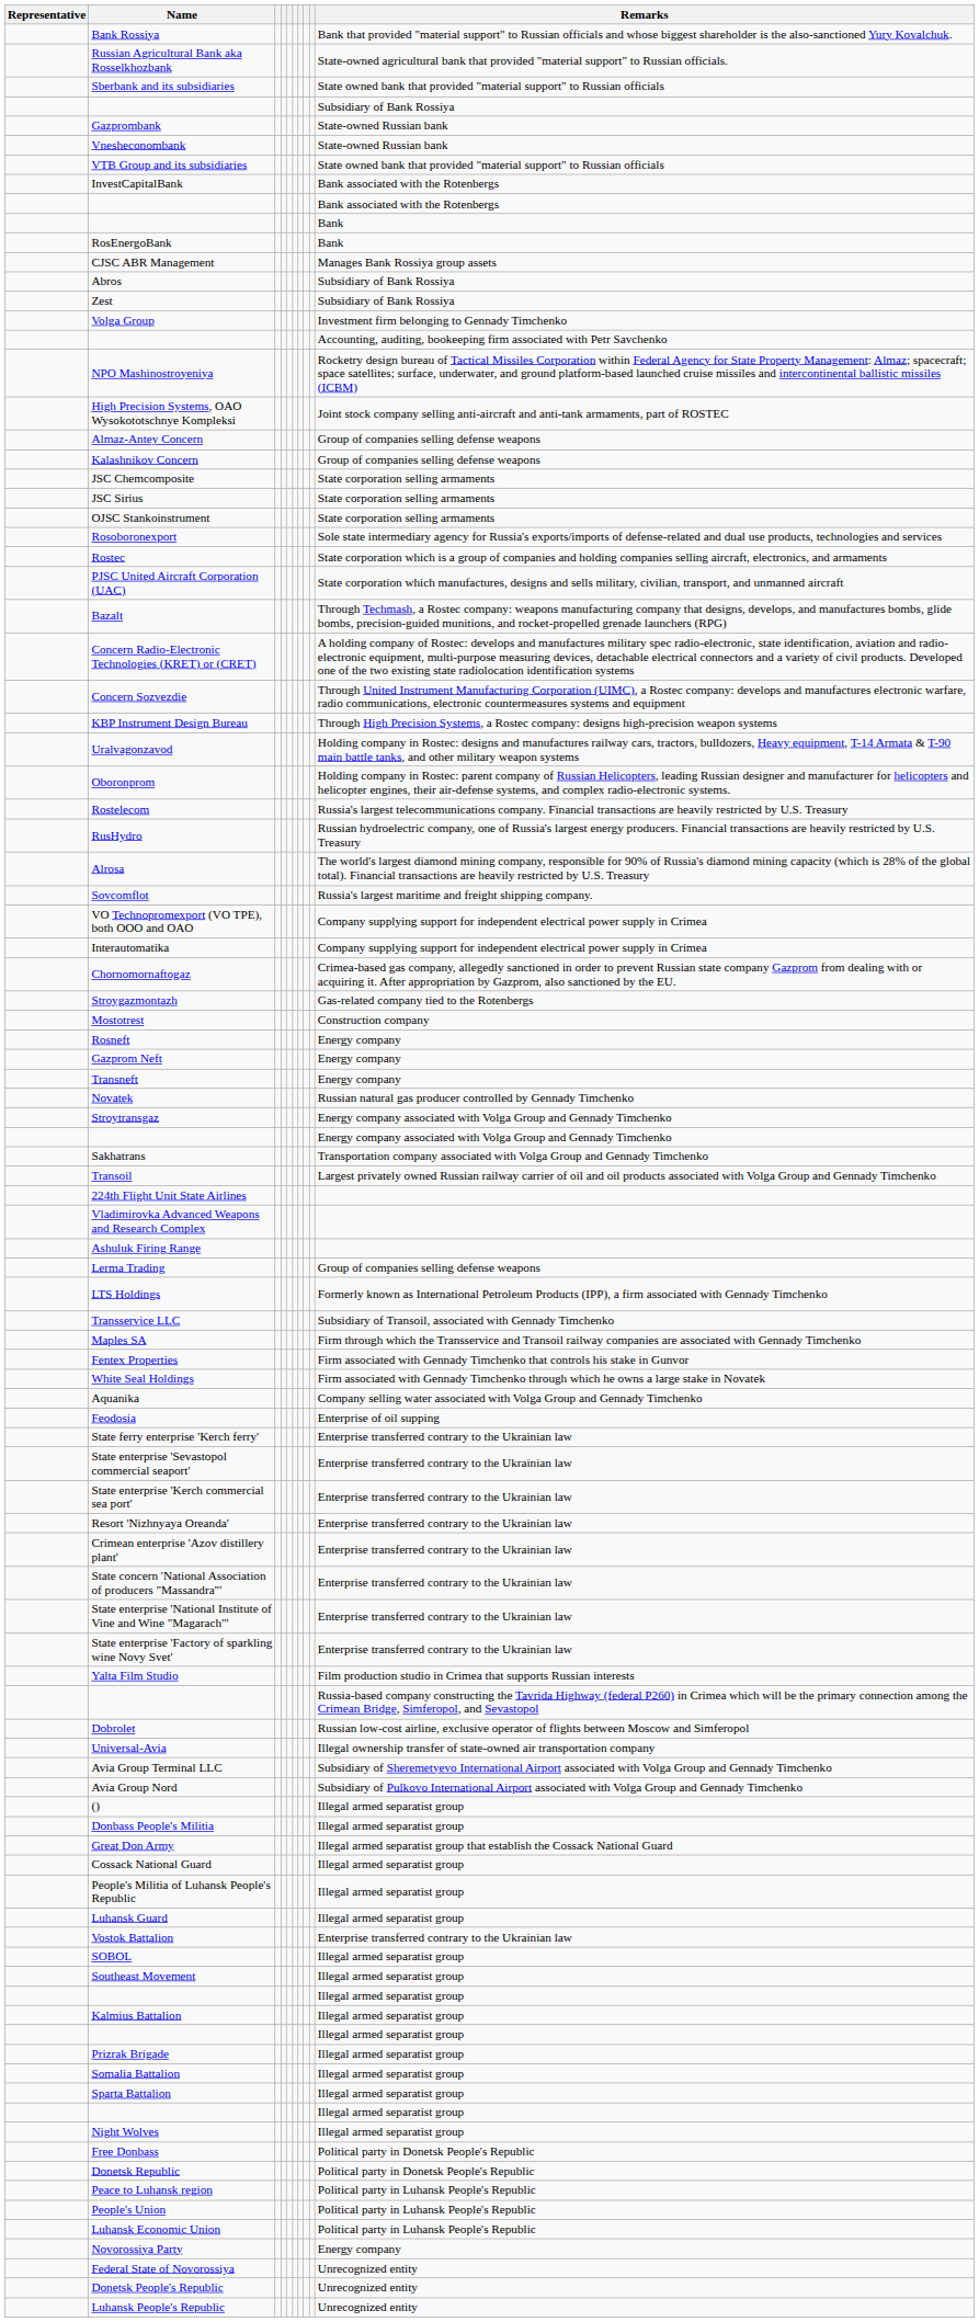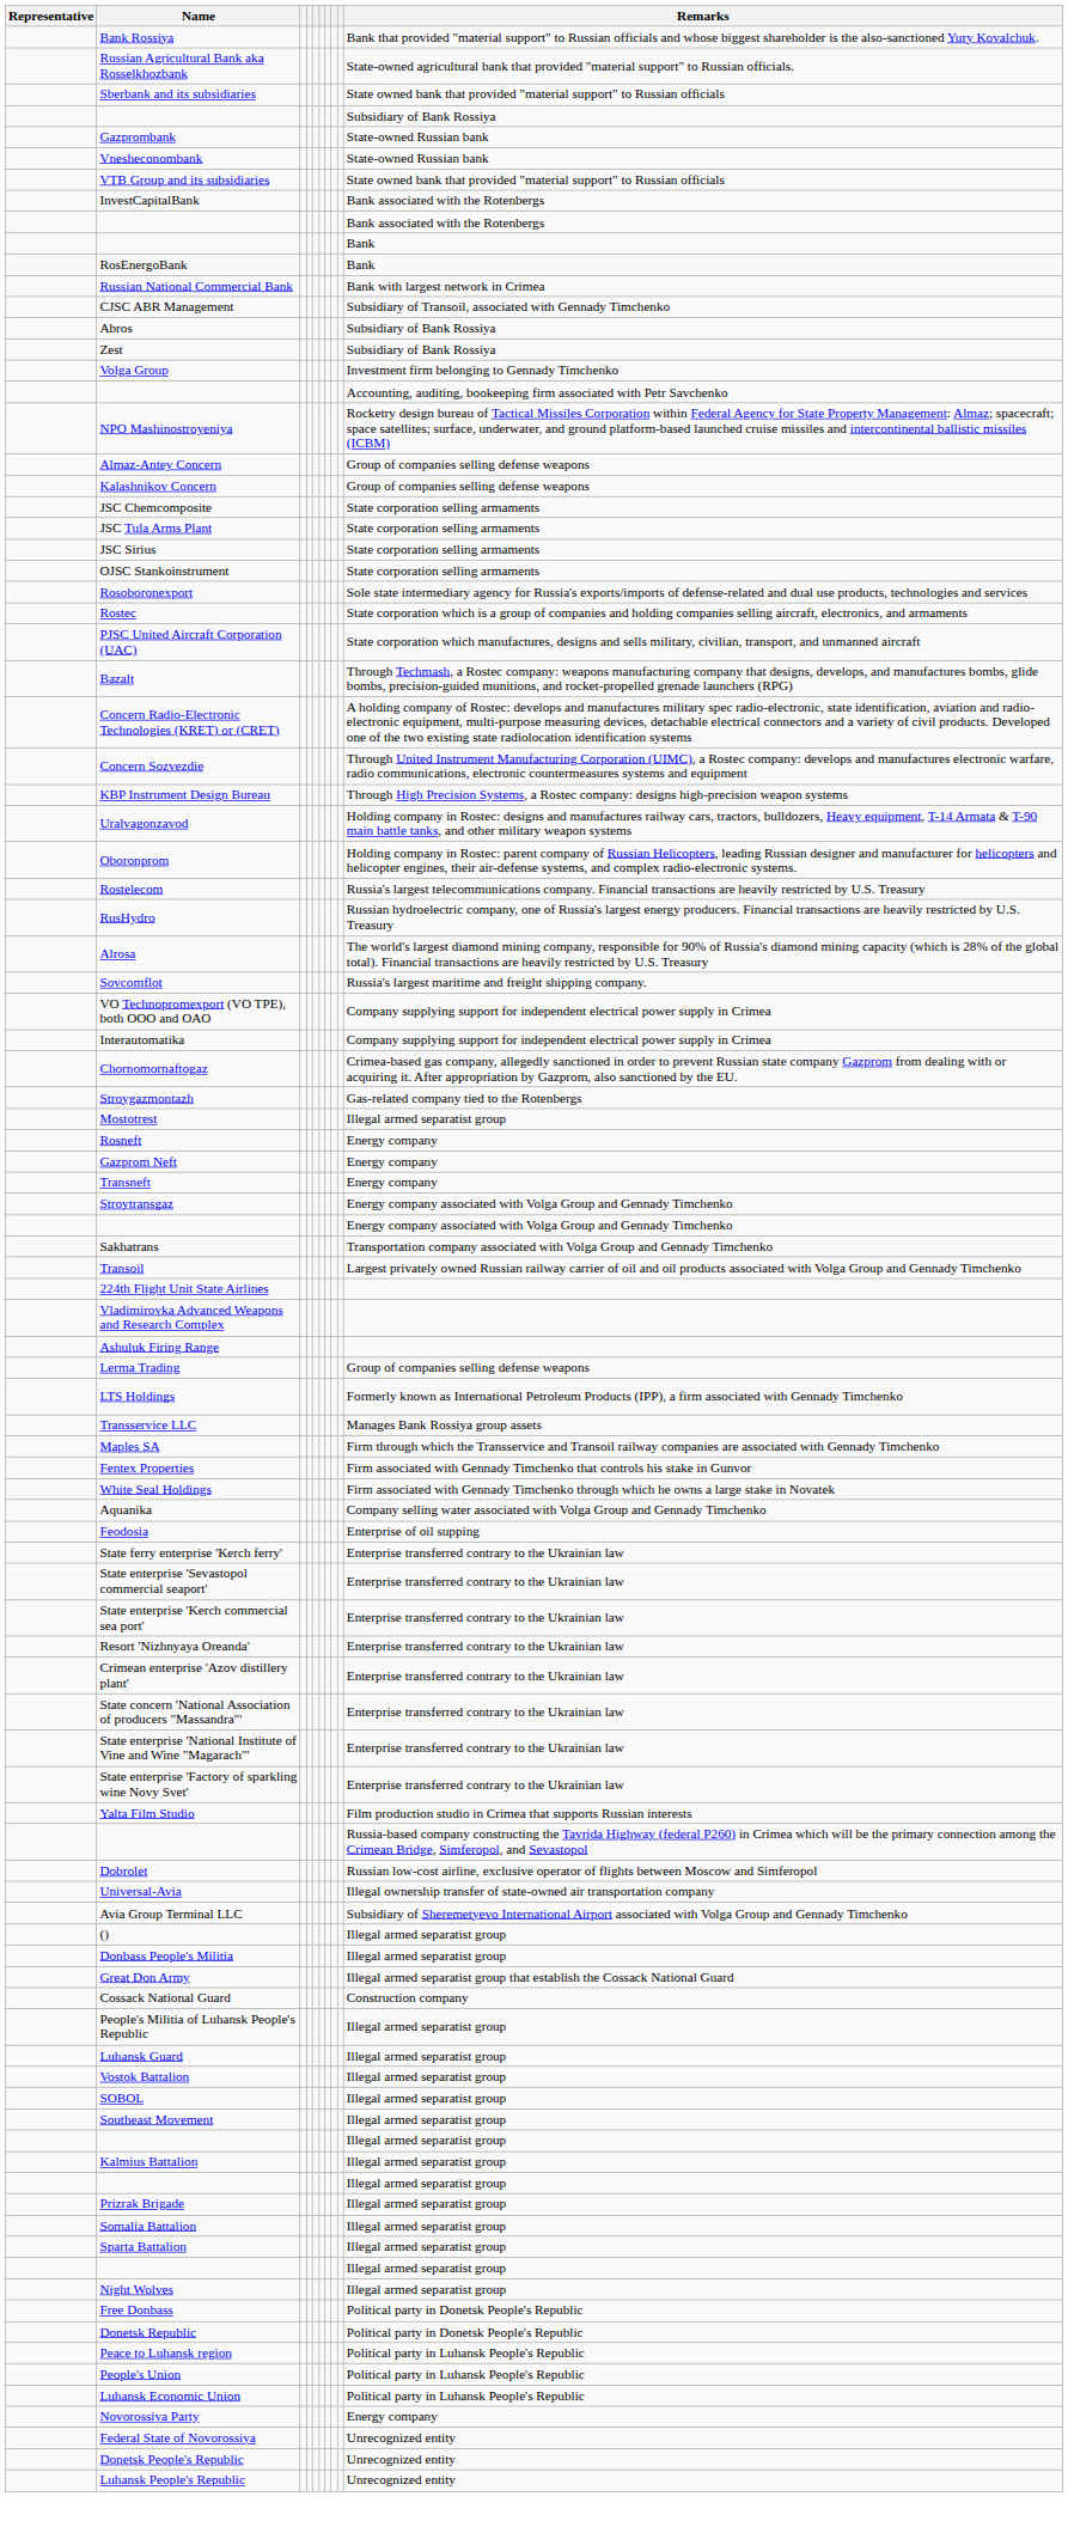+ row: Russian National Commercial Bank | Bank with largest network in Crimea
CJSC ABR Management | Remarks: Manages Bank Rossiya group assets -> Subsidiary of Transoil, associated with Gennady Timchenko
- row: High Precision Systems, OAO Wysokototschnye Kompleksi | Joint stock company selling anti-aircraft and anti-tank armaments, part of ROSTEC
+ row: JSC Tula Arms Plant | State corporation selling armaments
Mostotrest | Remarks: Construction company -> Illegal armed separatist group
- row: Novatek | Russian natural gas producer controlled by Gennady Timchenko
Transservice LLC | Remarks: Subsidiary of Transoil, associated with Gennady Timchenko -> Manages Bank Rossiya group assets
- row: Avia Group Nord | Subsidiary of Pulkovo International Airport associated with Volga Group and Gennady Timchenko
Cossack National Guard | Remarks: Illegal armed separatist group -> Construction company
Vostok Battalion | Remarks: Enterprise transferred contrary to the Ukrainian law -> Illegal armed separatist group
